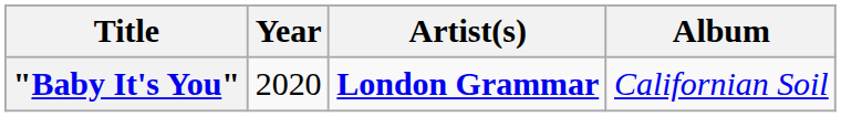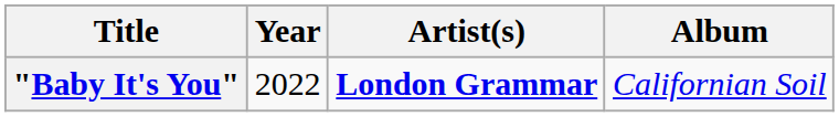"Baby It's You" | Year: 2020 -> 2022
